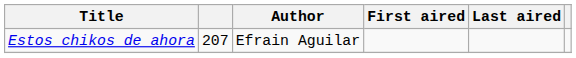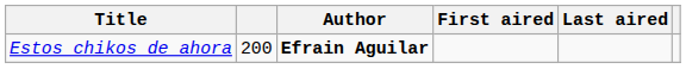Estos chikos de ahora | column 2: 207 -> 200
Estos chikos de ahora | Author: normal -> bold
